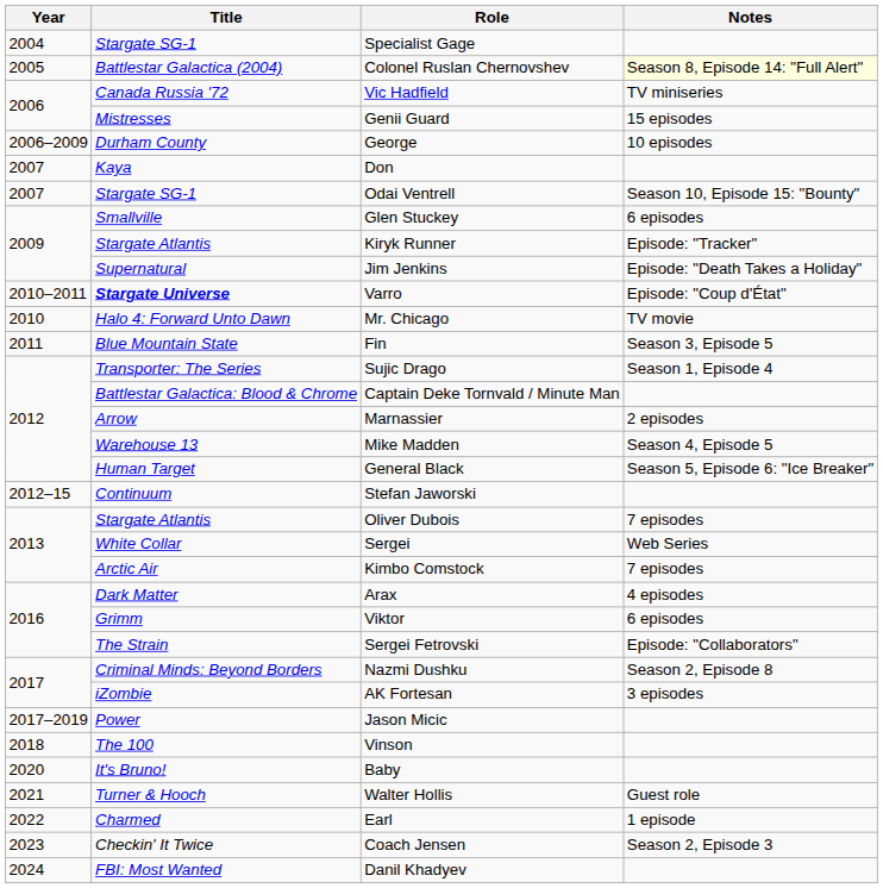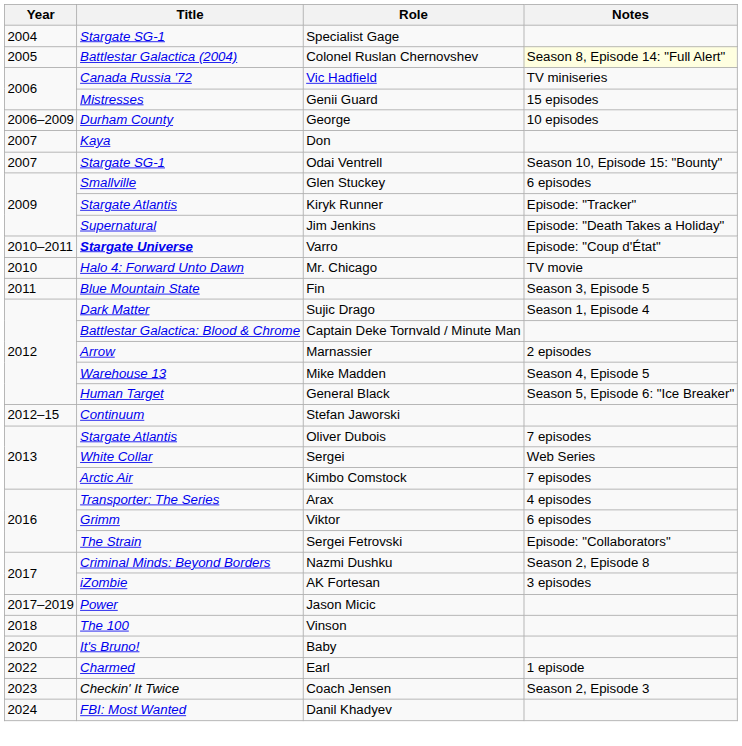Sujic Drago | Title: Transporter: The Series -> Dark Matter
Arax | Title: Dark Matter -> Transporter: The Series
- row: 2021 | Turner & Hooch | Walter Hollis | Guest role
